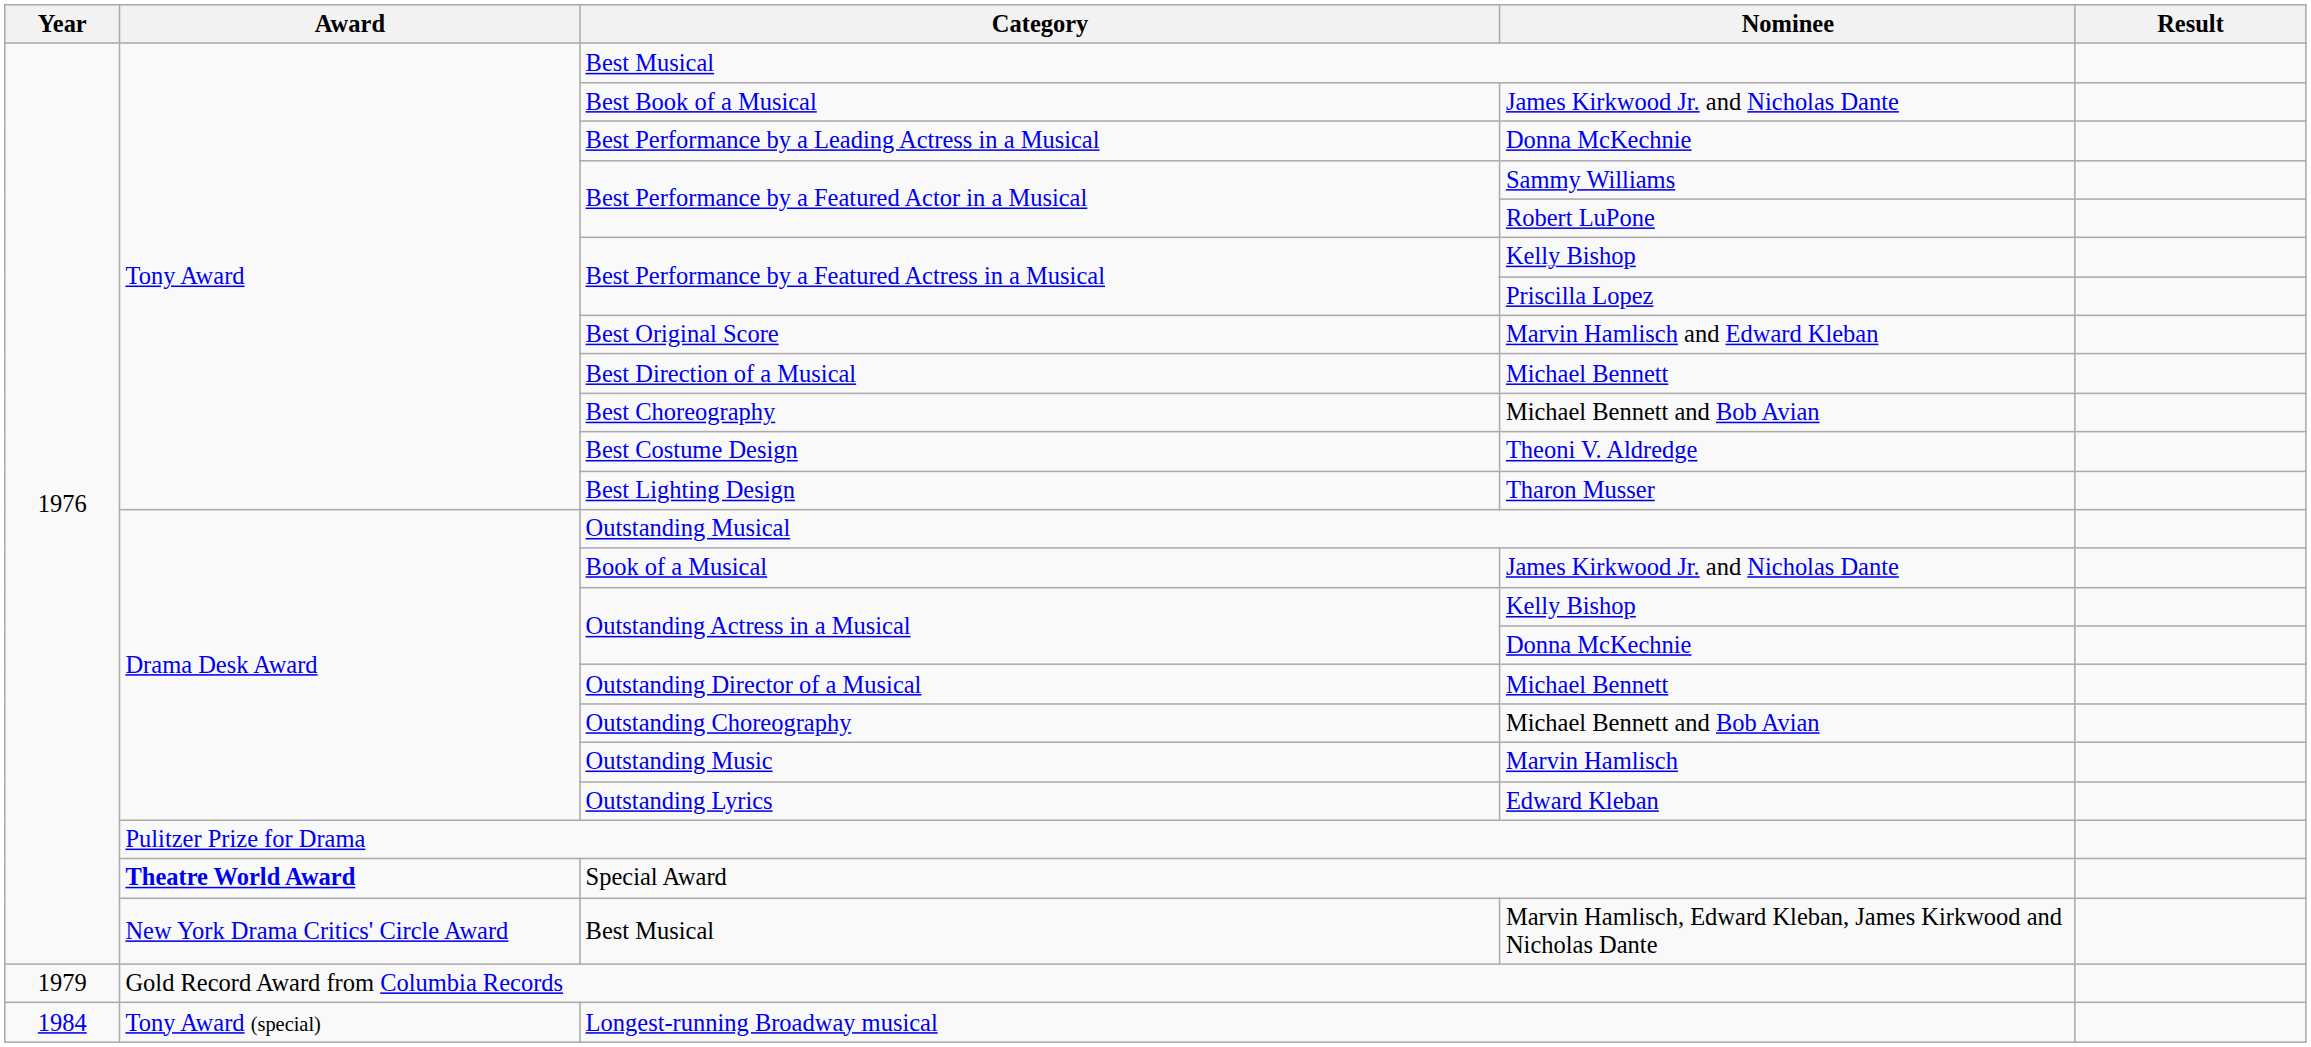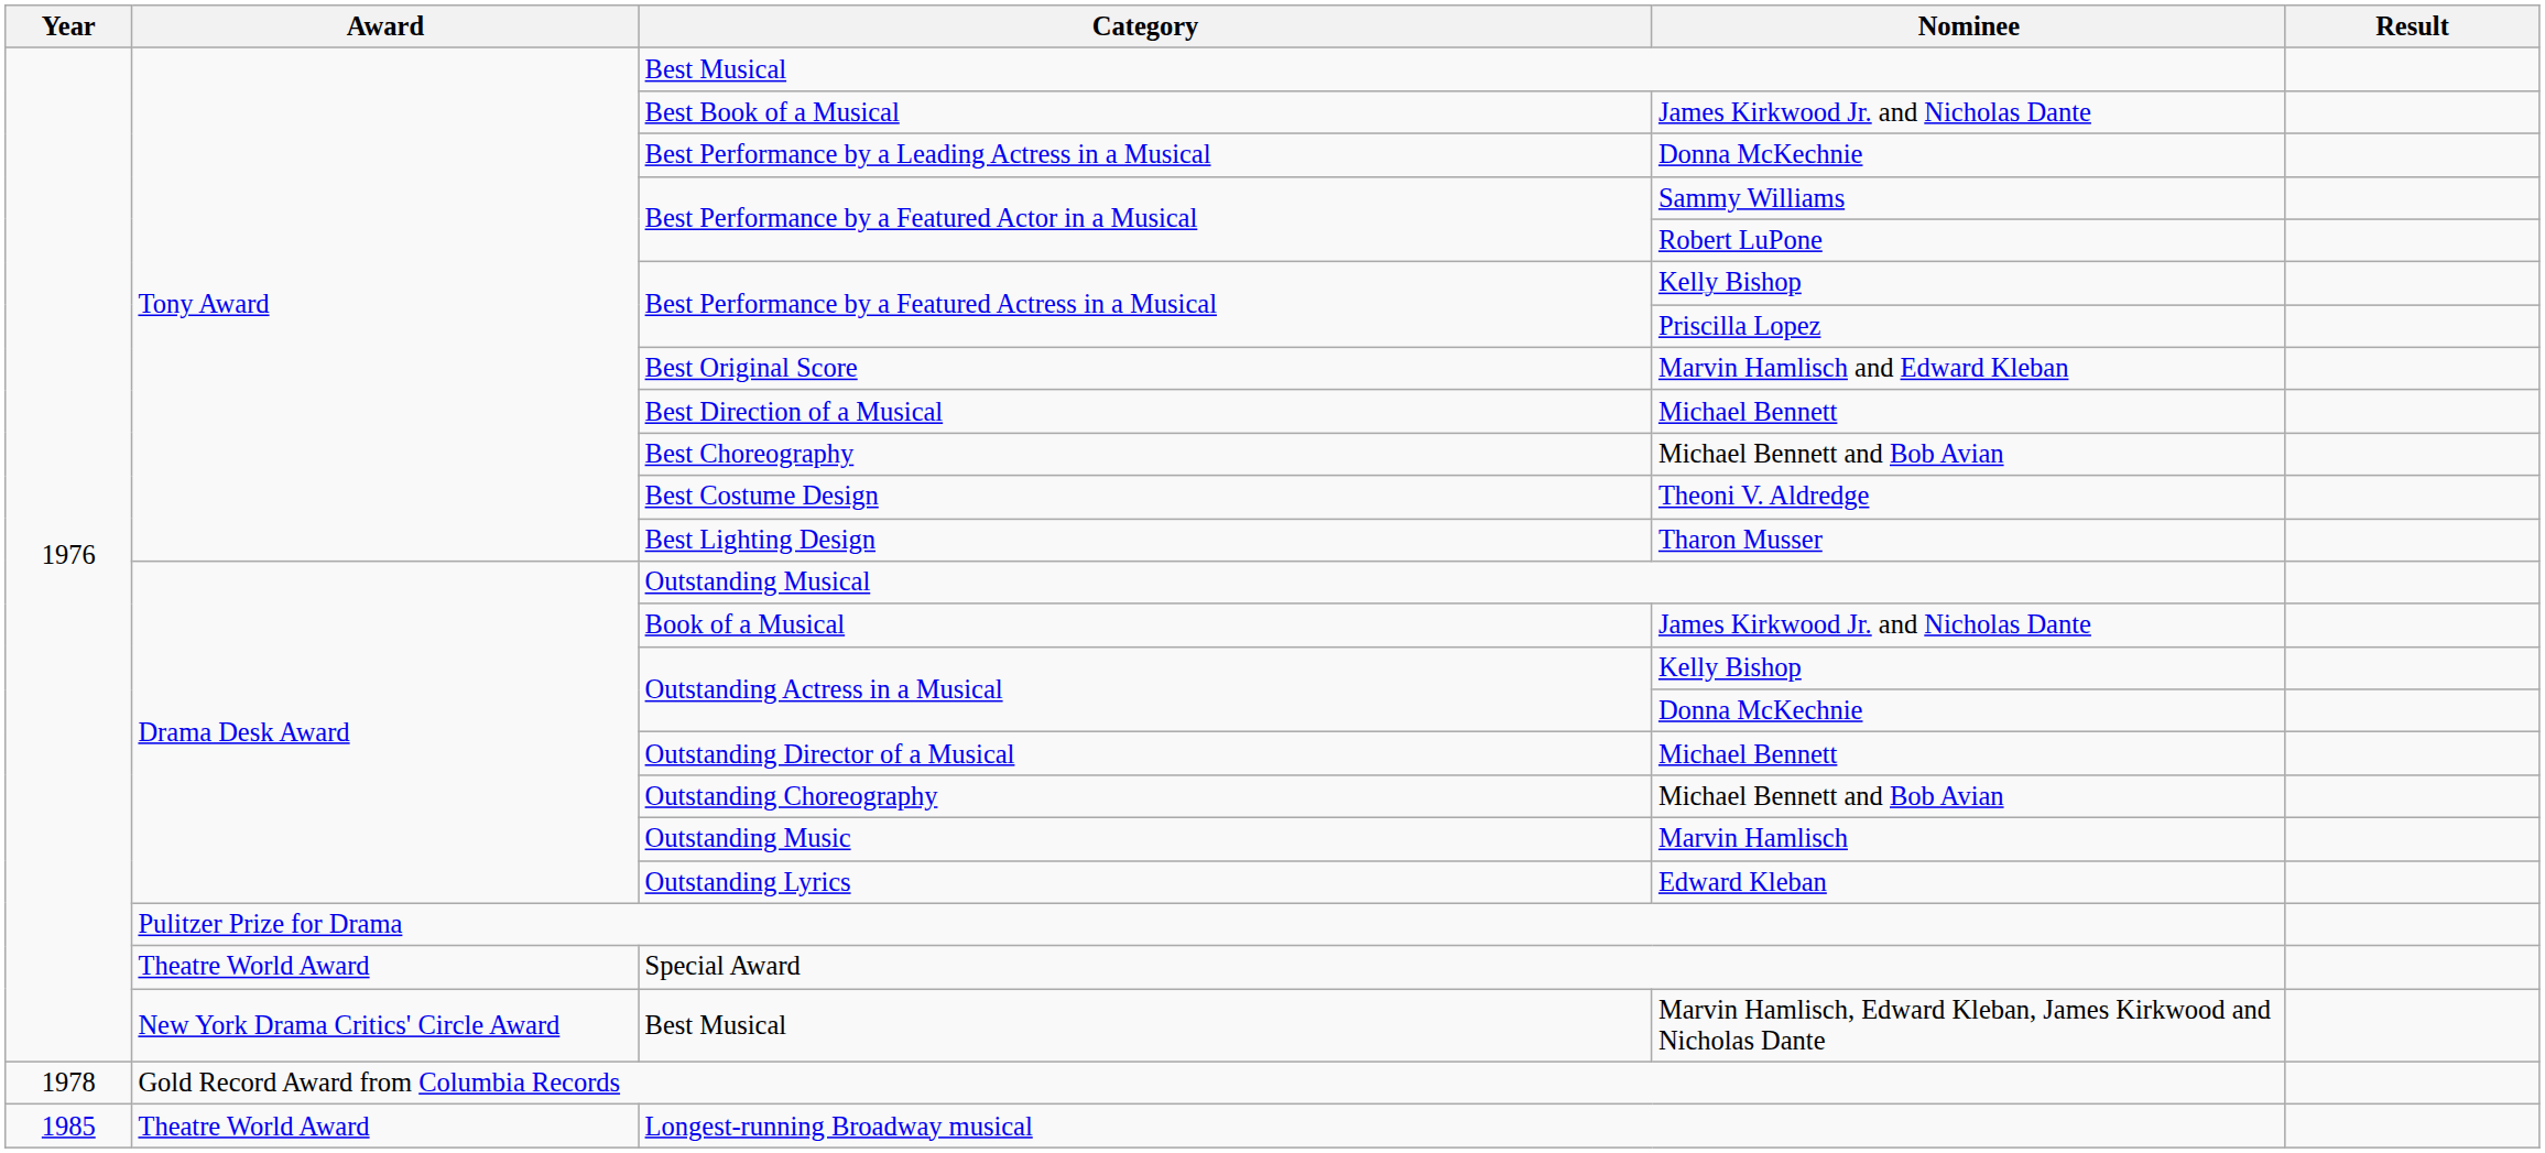Special Award | Award: bold -> normal
Gold Record Award from Columbia Records | Year: 1979 -> 1978
Longest-running Broadway musical | Year: 1984 -> 1985
Longest-running Broadway musical | Award: Tony Award (special) -> Theatre World Award
